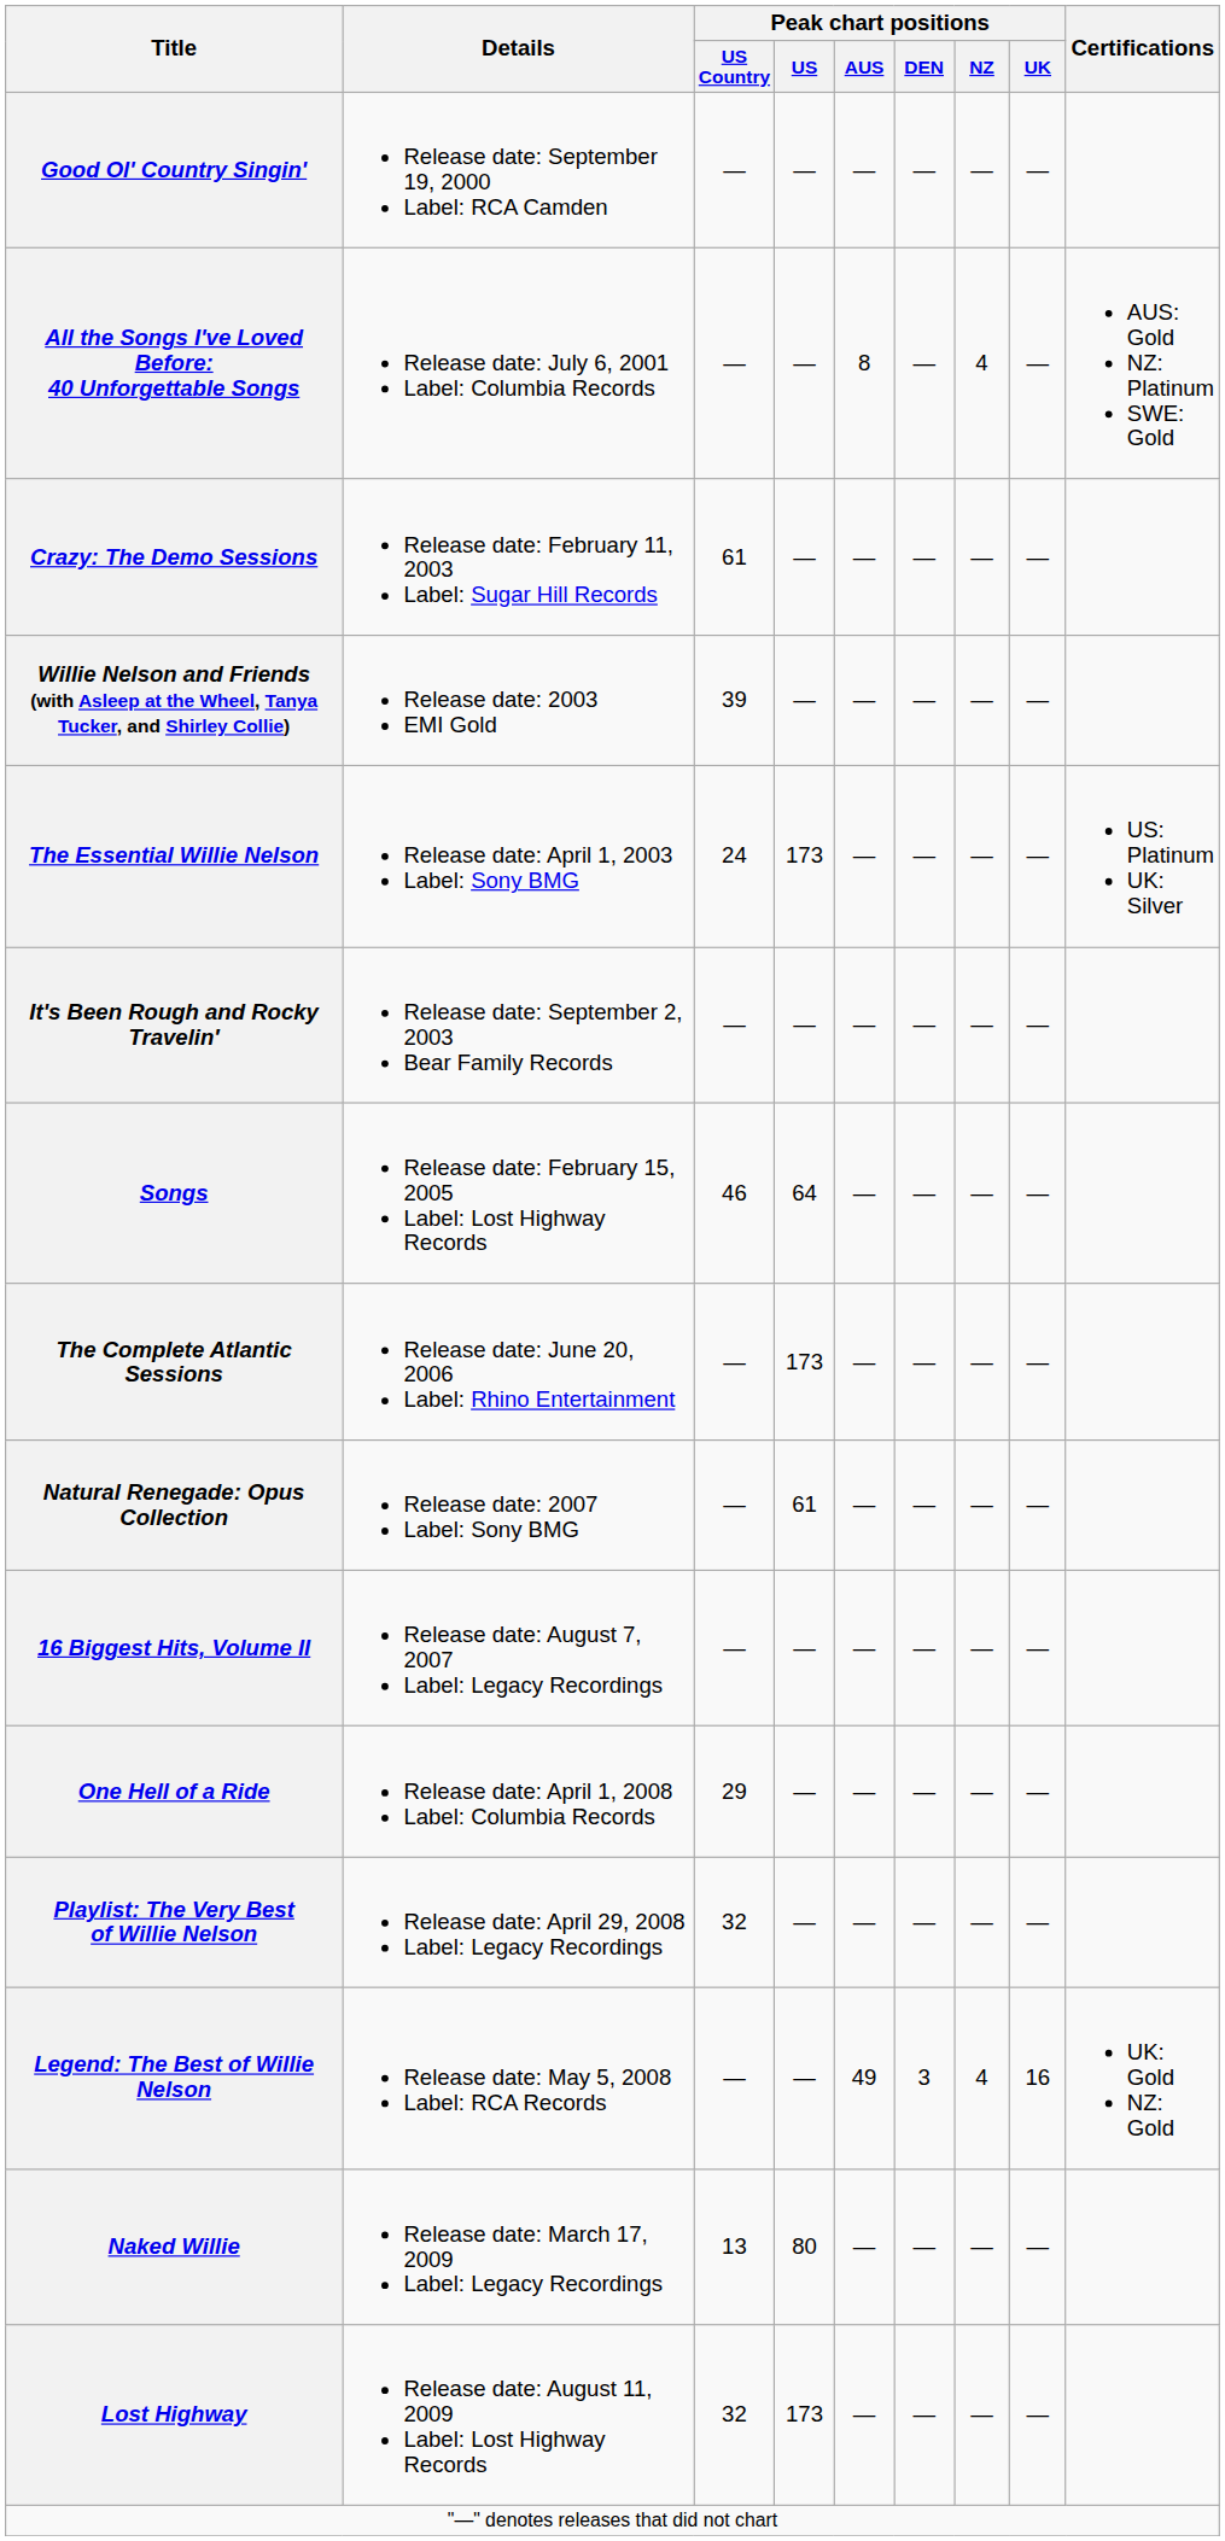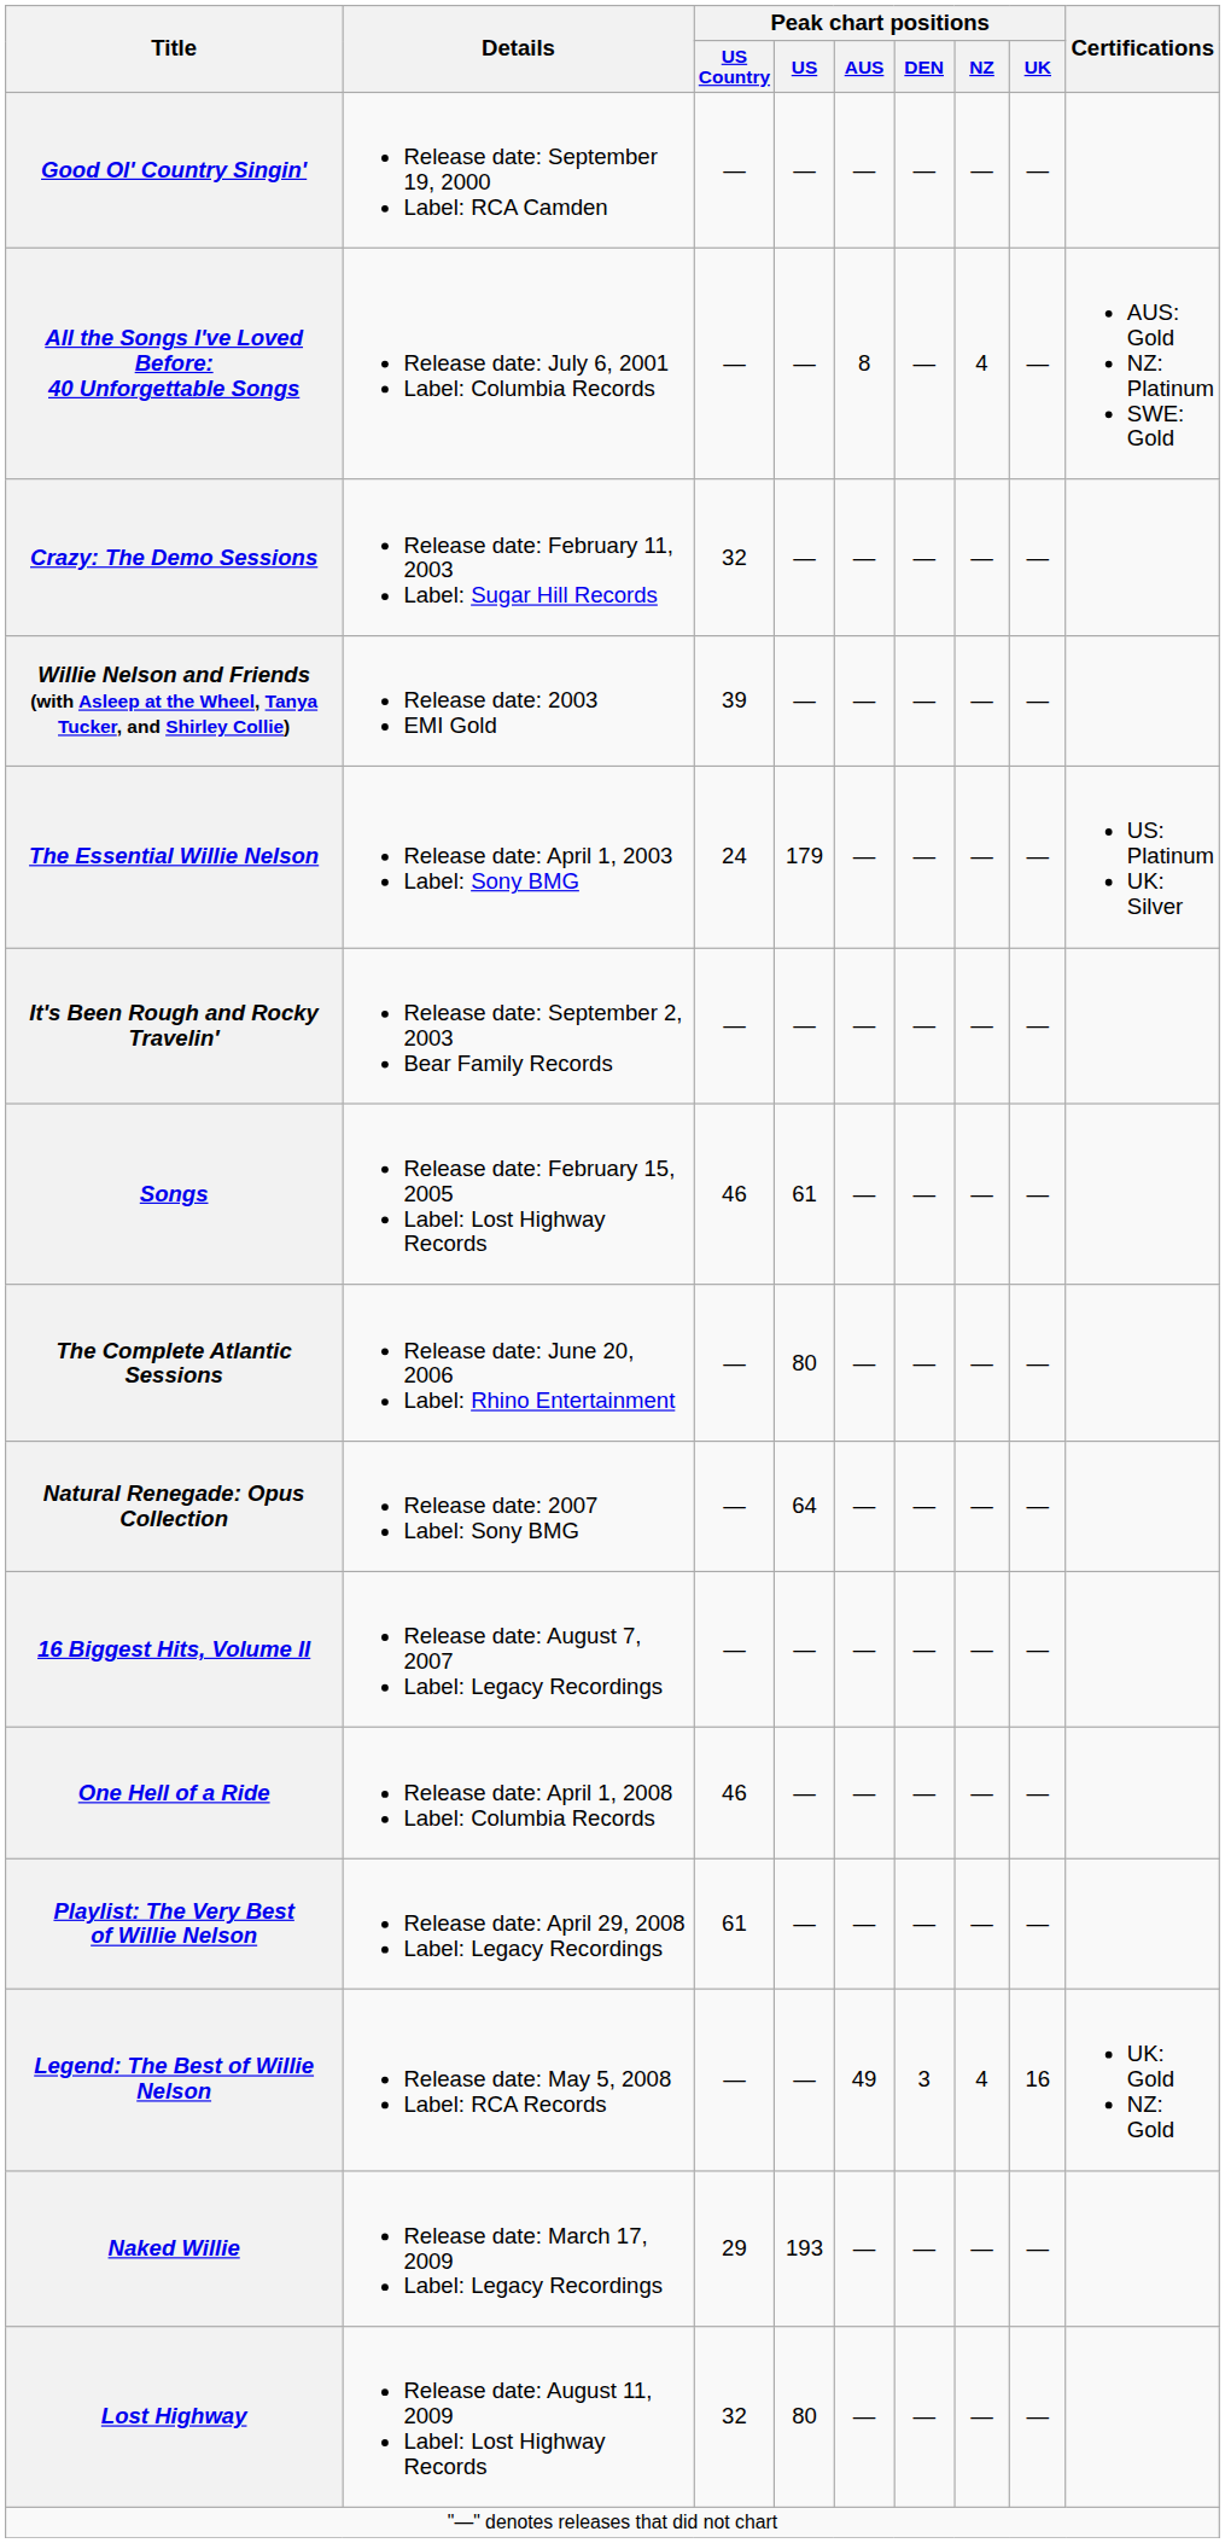Crazy: The Demo Sessions | Peak chart positions / US Country: 61 -> 32
The Essential Willie Nelson | Peak chart positions / US: 173 -> 179
Songs | Peak chart positions / US: 64 -> 61
The Complete Atlantic Sessions | Peak chart positions / US: 173 -> 80
Natural Renegade: Opus Collection | Peak chart positions / US: 61 -> 64
One Hell of a Ride | Peak chart positions / US Country: 29 -> 46
Playlist: The Very Best of Willie Nelson | Peak chart positions / US Country: 32 -> 61
Naked Willie | Peak chart positions / US Country: 13 -> 29
Naked Willie | Peak chart positions / US: 80 -> 193
Lost Highway | Peak chart positions / US: 173 -> 80
